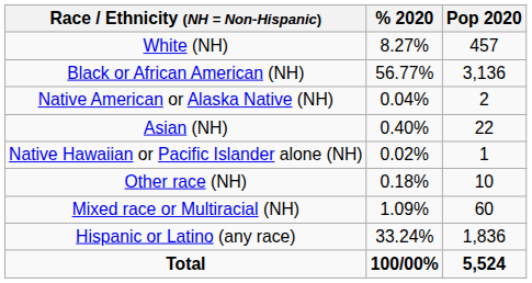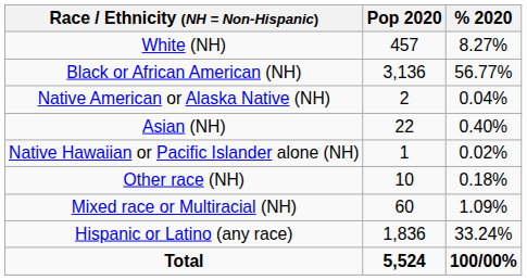columns swapped: Pop 2020 <-> % 2020
